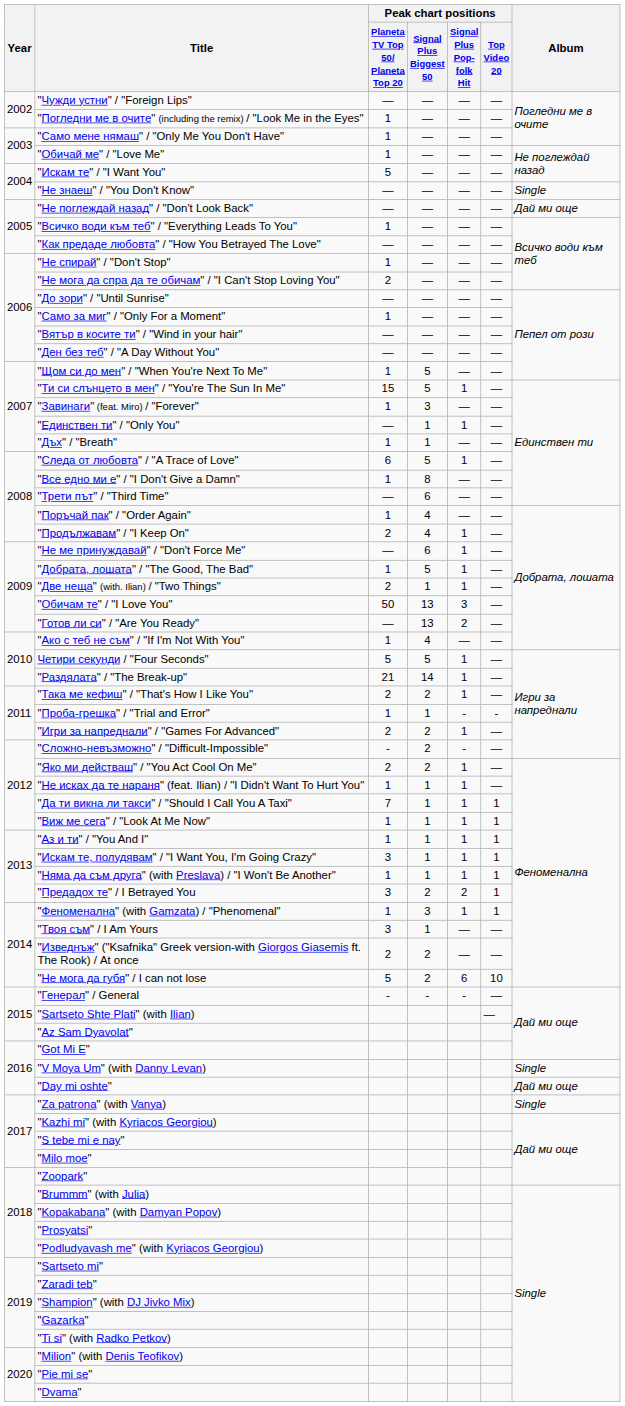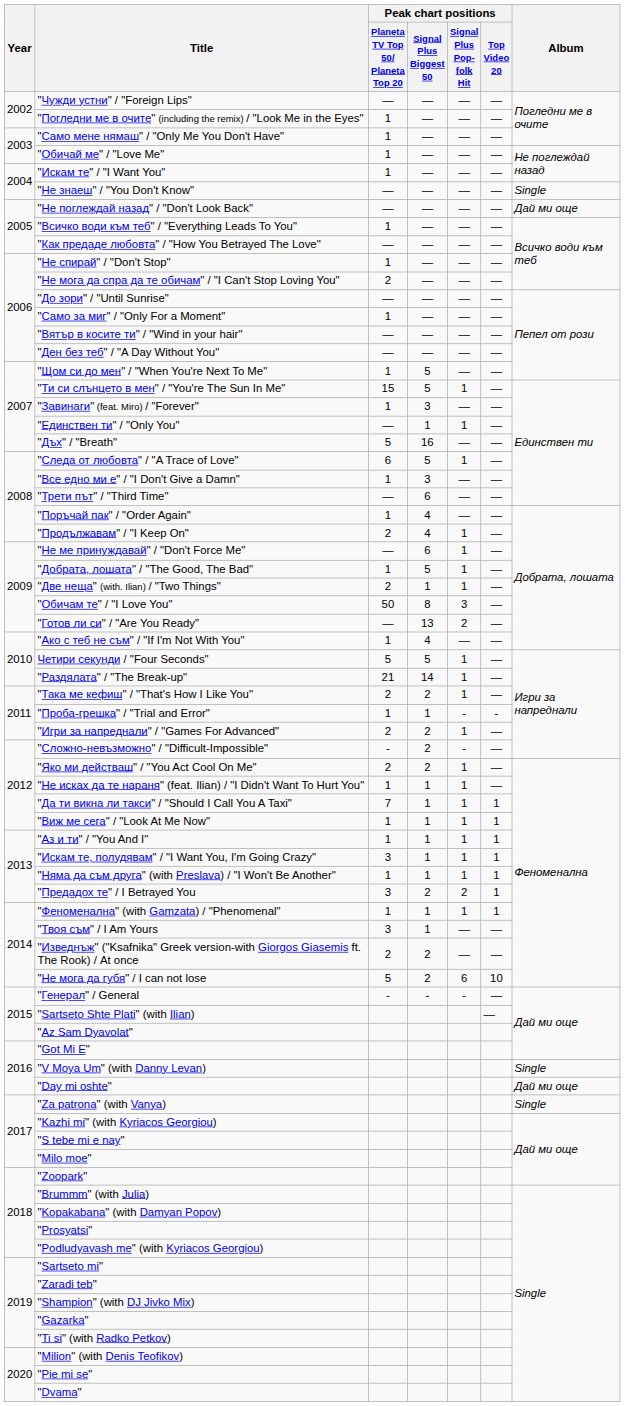"Искам те" / "I Want You" | Peak chart positions / Planeta TV Top 50/ Planeta Top 20: 5 -> 1
"Дъх" / "Breath" | Peak chart positions / Planeta TV Top 50/ Planeta Top 20: 1 -> 5
"Дъх" / "Breath" | Peak chart positions / Signal Plus Biggest 50: 1 -> 16
"Все едно ми е" / "I Don't Give a Damn" | Peak chart positions / Signal Plus Biggest 50: 8 -> 3
"Обичам те" / "I Love You" | Peak chart positions / Signal Plus Biggest 50: 13 -> 8
"Феноменална" (with Gamzata) / "Phenomenal" | Peak chart positions / Signal Plus Biggest 50: 3 -> 1
